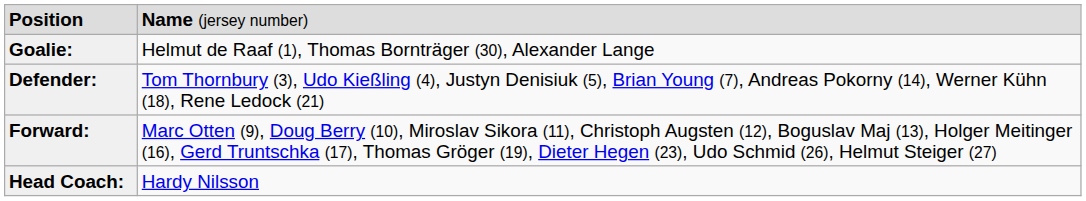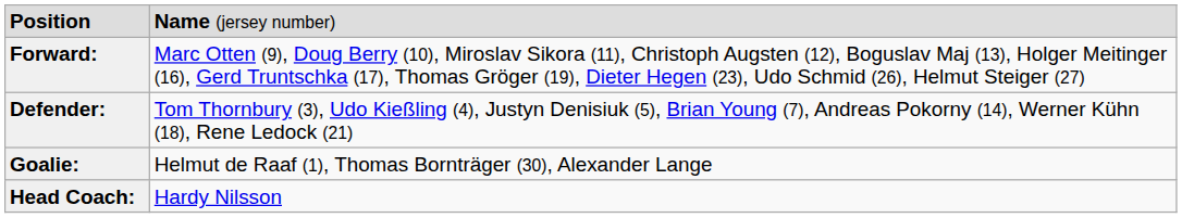rows swapped: Goalie: <-> Forward:
